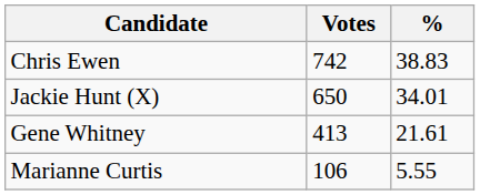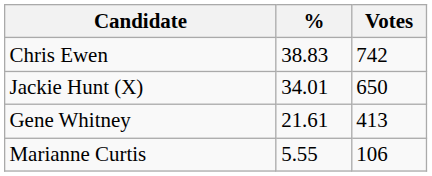columns swapped: Votes <-> %
